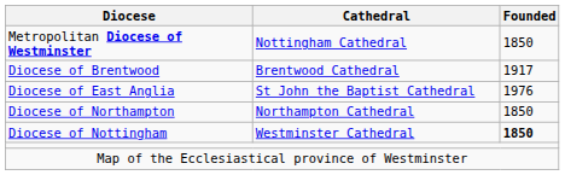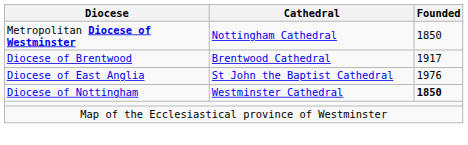- row: Diocese of Northampton | Northampton Cathedral | 1850
